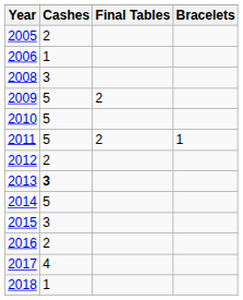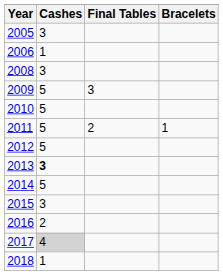2005 | Cashes: 2 -> 3
2009 | Final Tables: 2 -> 3
2012 | Cashes: 2 -> 5
2017 | Cashes: no background -> lightgrey background
